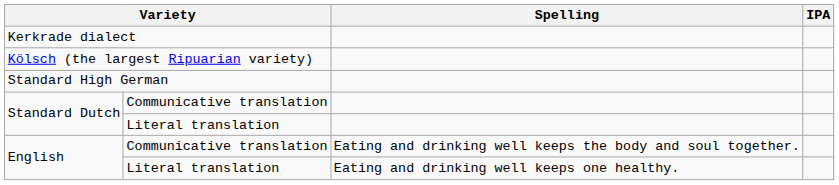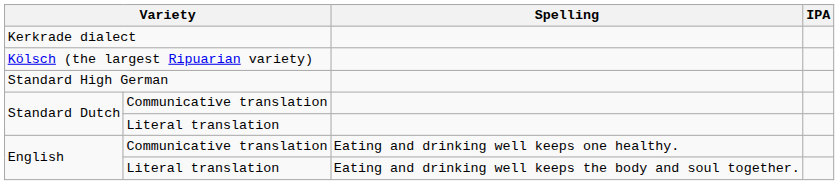English / Communicative translation | Spelling: Eating and drinking well keeps the body and soul together. -> Eating and drinking well keeps one healthy.
English / Literal translation | Spelling: Eating and drinking well keeps one healthy. -> Eating and drinking well keeps the body and soul together.
